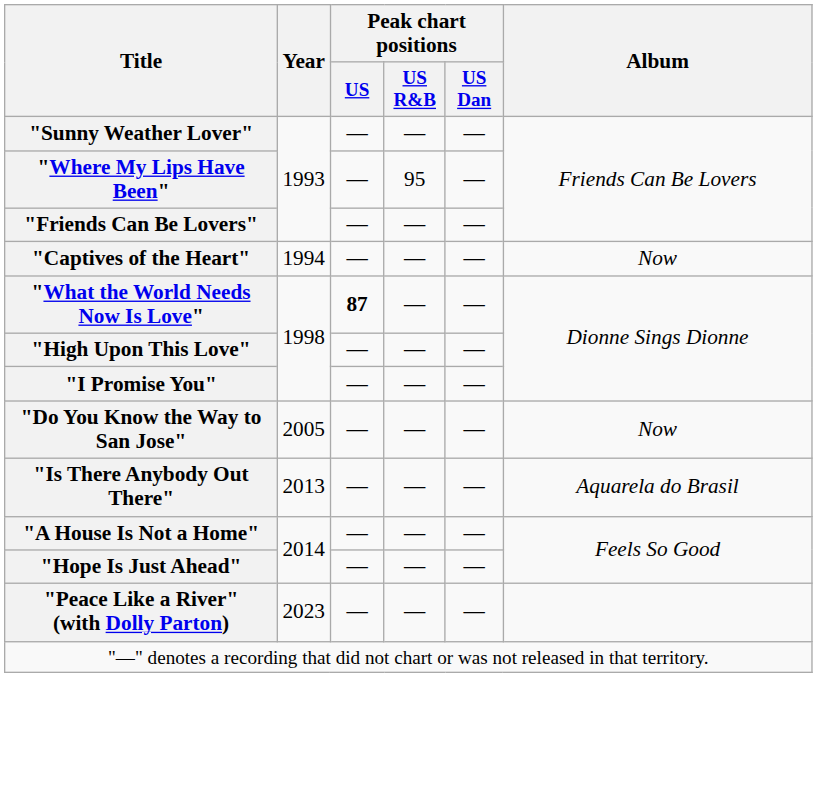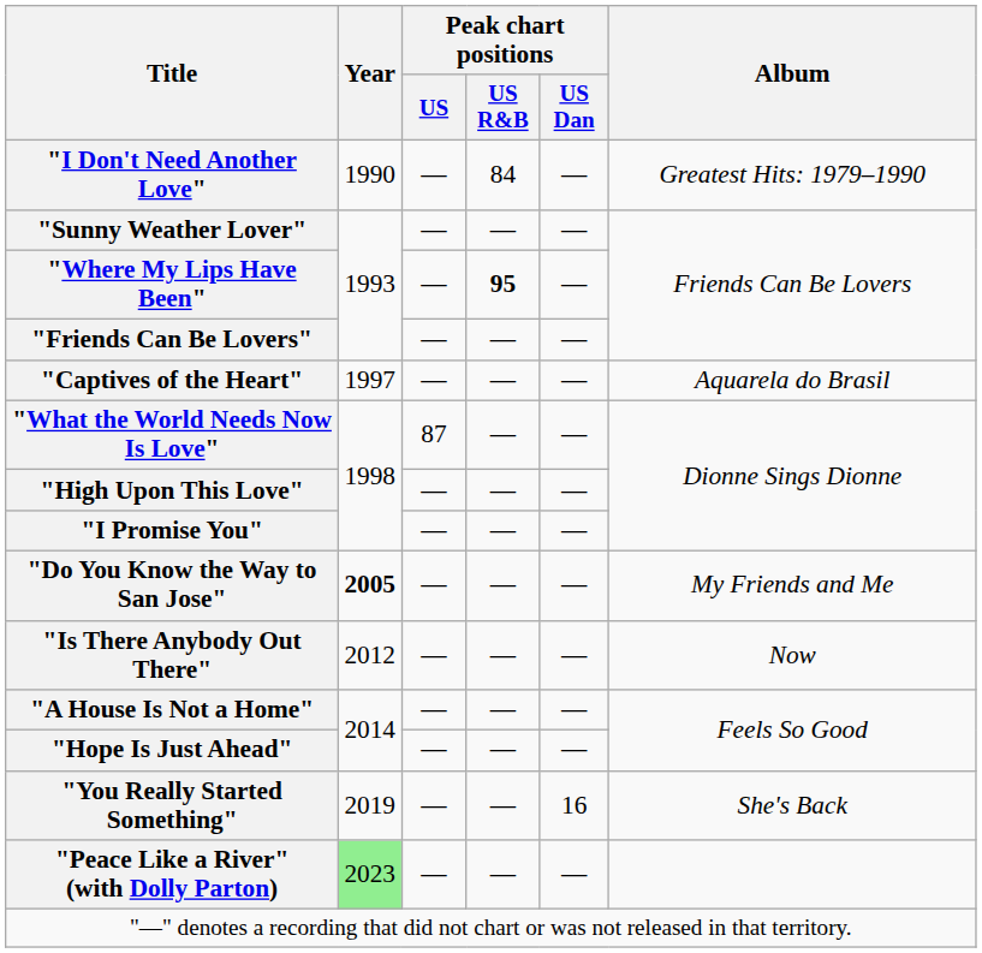+ row: "I Don't Need Another Love" | 1990 | — | 84 | — | Greatest Hits: 1979–1990
"Where My Lips Have Been" | Peak chart positions / US R&B: normal -> bold
"Captives of the Heart" | Year: 1994 -> 1997
"Captives of the Heart" | Album: Now -> Aquarela do Brasil
"What the World Needs Now Is Love" | Peak chart positions / US: bold -> normal
"Do You Know the Way to San Jose" | Year: normal -> bold
"Do You Know the Way to San Jose" | Album: Now -> My Friends and Me
"Is There Anybody Out There" | Year: 2013 -> 2012
"Is There Anybody Out There" | Album: Aquarela do Brasil -> Now
+ row: "You Really Started Something" | 2019 | — | — | 16 | She's Back
"Peace Like a River" (with Dolly Parton) | Year: no background -> lightgreen background
